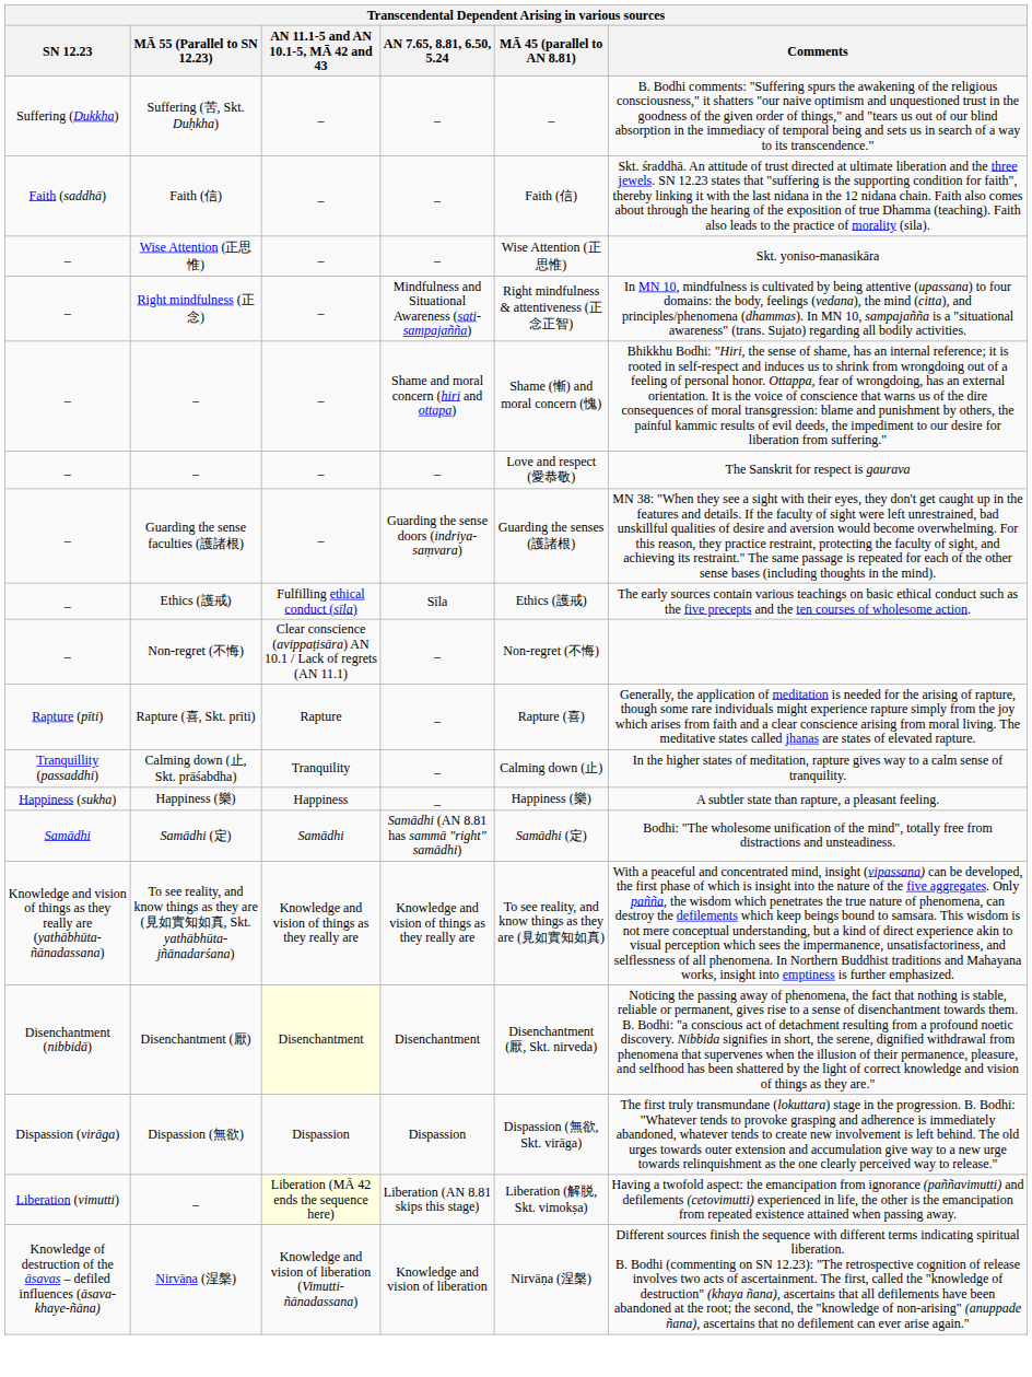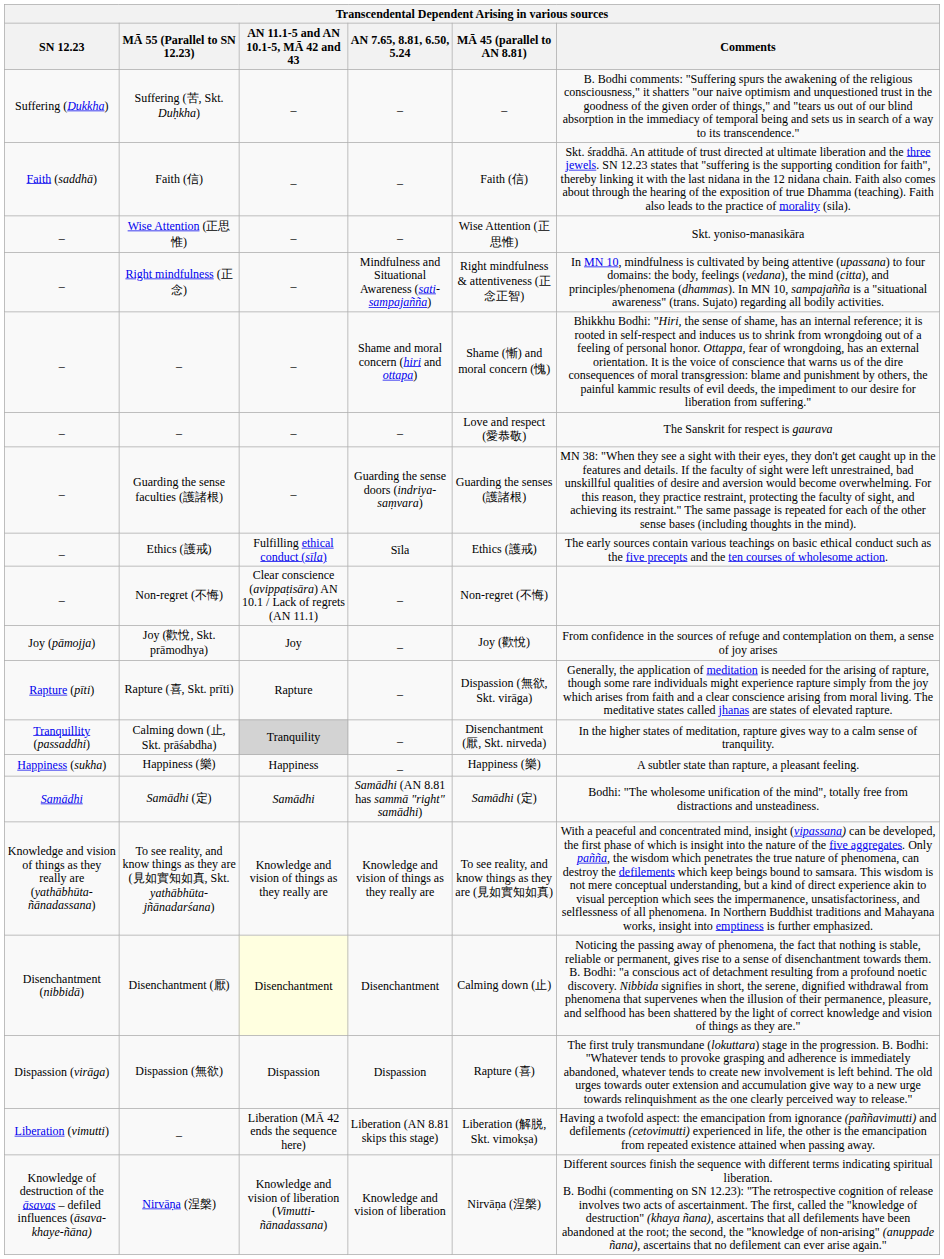+ row: Joy (pāmojja) | Joy (歡悅, Skt. prāmodhya) | Joy | _ | Joy (歡悅) | From confidence in the sources of refuge and contemplation on them, a sense of joy arises
Rapture (喜, Skt. prīti) | MĀ 45 (parallel to AN 8.81): Rapture (喜) -> Dispassion (無欲, Skt. virāga)
Calming down (止, Skt. prāśabdha) | AN 11.1-5 and AN 10.1-5, MĀ 42 and 43: no background -> lightgrey background
Calming down (止, Skt. prāśabdha) | MĀ 45 (parallel to AN 8.81): Calming down (止) -> Disenchantment (厭, Skt. nirveda)
Disenchantment (厭) | MĀ 45 (parallel to AN 8.81): Disenchantment (厭, Skt. nirveda) -> Calming down (止)
Dispassion (無欲) | MĀ 45 (parallel to AN 8.81): Dispassion (無欲, Skt. virāga) -> Rapture (喜)
_ / Liberation (AN 8.81 skips this stage) | AN 11.1-5 and AN 10.1-5, MĀ 42 and 43: lightyellow background -> no background
